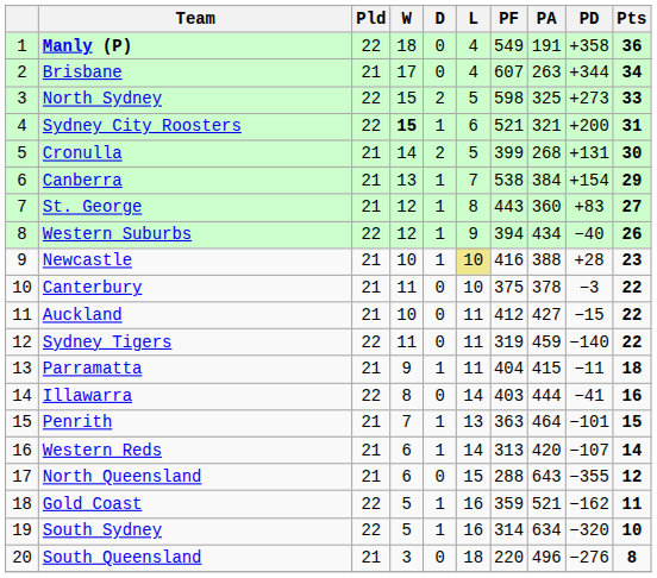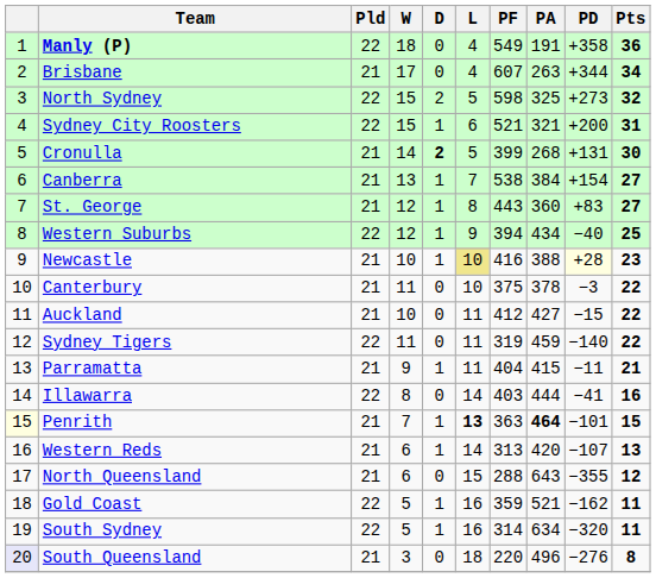North Sydney | Pts: 33 -> 32
Sydney City Roosters | W: bold -> normal
Cronulla | D: normal -> bold
Canberra | Pts: 29 -> 27
Western Suburbs | Pts: 26 -> 25
Newcastle | PD: no background -> lightyellow background
Parramatta | Pts: 18 -> 21
Penrith | column 1: no background -> lightyellow background
Penrith | L: normal -> bold
Penrith | PA: normal -> bold
Western Reds | Pts: 14 -> 13
South Sydney | Pts: 10 -> 11
South Queensland | column 1: no background -> lavender background
